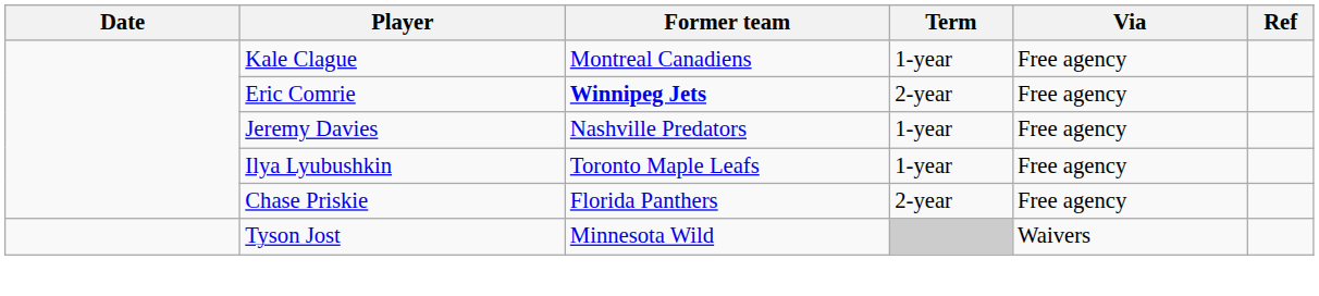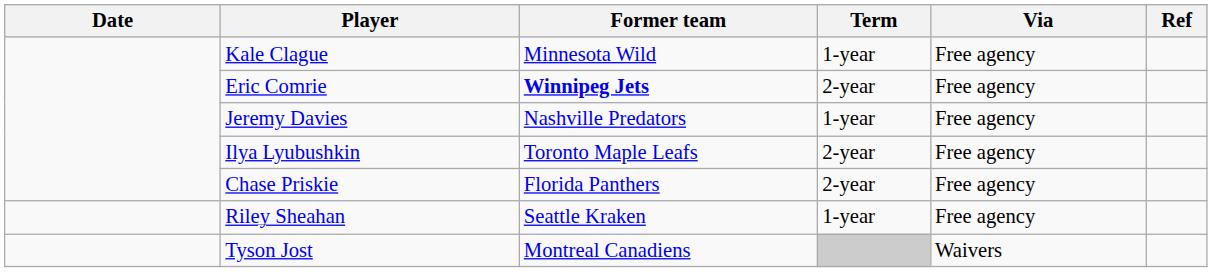Kale Clague | Former team: Montreal Canadiens -> Minnesota Wild
Ilya Lyubushkin | Term: 1-year -> 2-year
+ row: Riley Sheahan | Seattle Kraken | 1-year | Free agency
Tyson Jost | Former team: Minnesota Wild -> Montreal Canadiens
